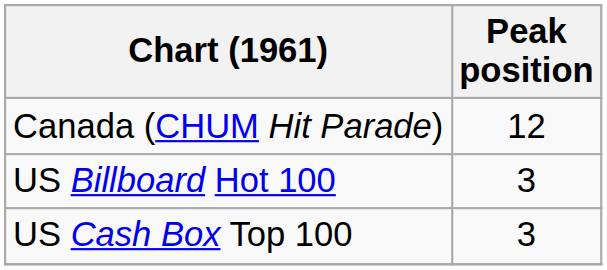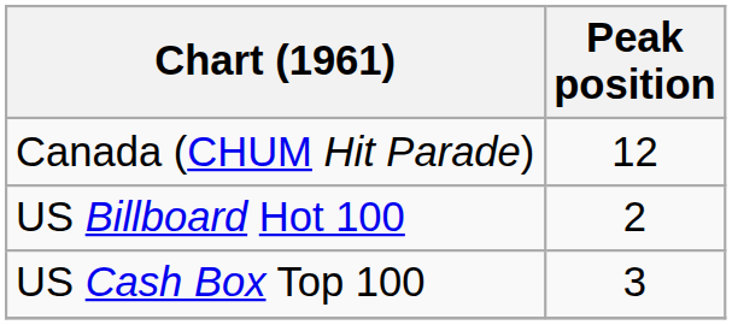US Billboard Hot 100 | Peak position: 3 -> 2
